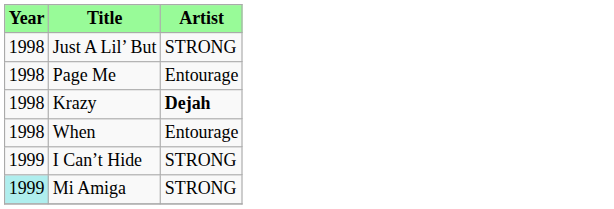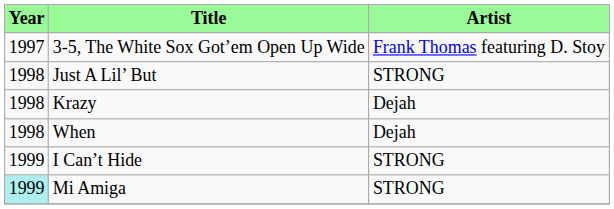+ row: 1997 | 3-5, The White Sox Got’em Open Up Wide | Frank Thomas featuring D. Stoy
- row: 1998 | Page Me | Entourage
Krazy | Artist: bold -> normal
When | Artist: Entourage -> Dejah
